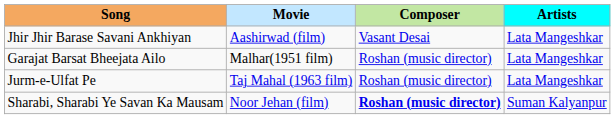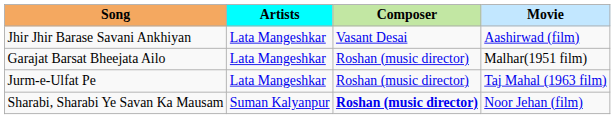columns swapped: Movie <-> Artists
